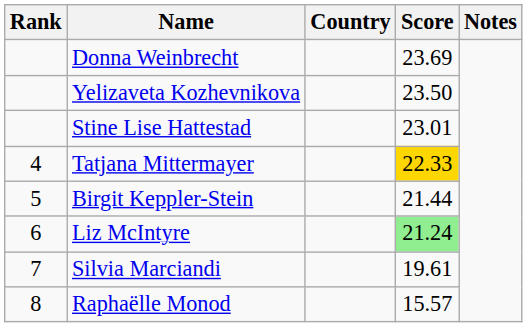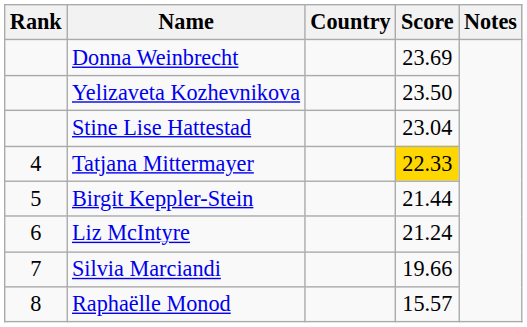Stine Lise Hattestad | Score: 23.01 -> 23.04
Liz McIntyre | Score: lightgreen background -> no background
Silvia Marciandi | Score: 19.61 -> 19.66
